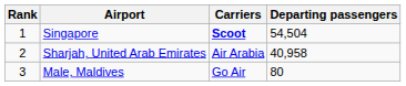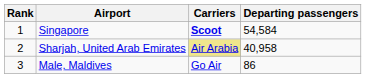Singapore | Departing passengers: 54,504 -> 54,584
Sharjah, United Arab Emirates | Carriers: no background -> khaki background
Male, Maldives | Departing passengers: 80 -> 86
